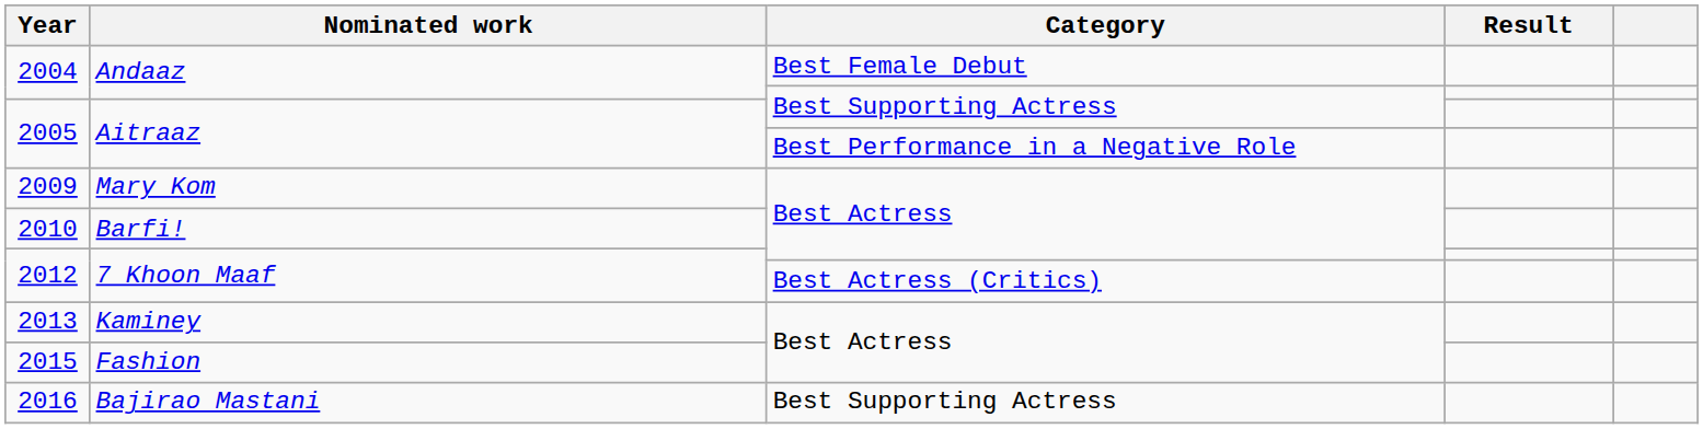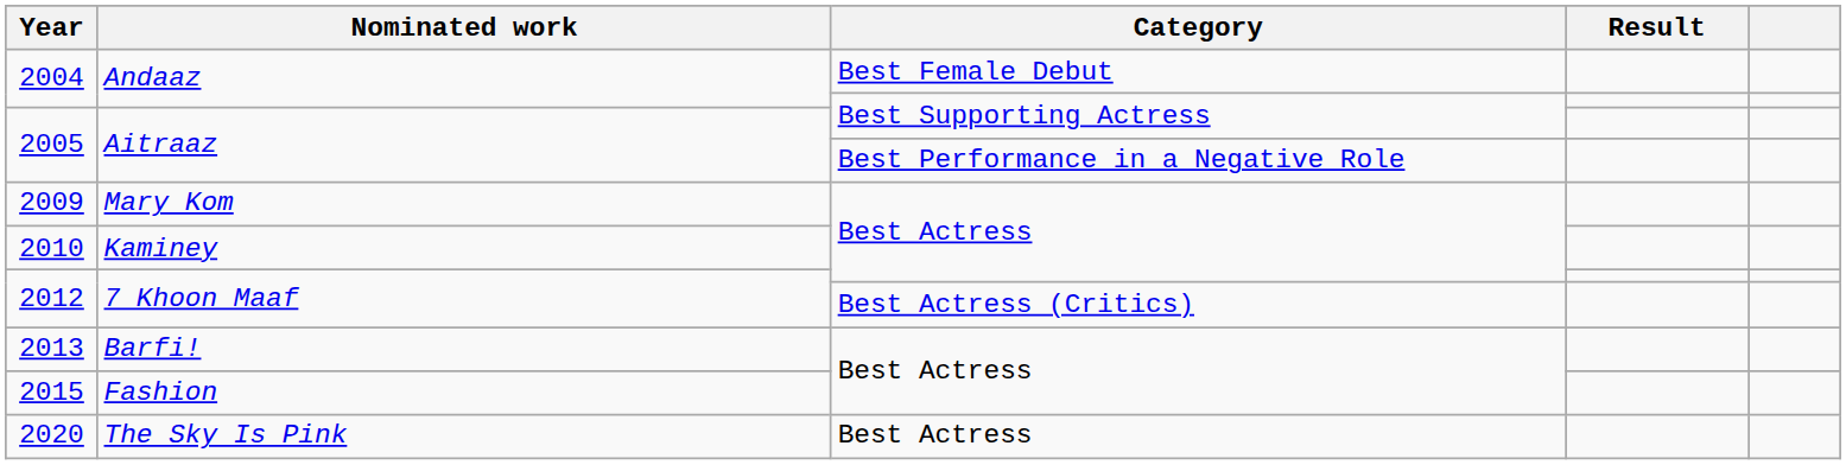2010 | Nominated work: Barfi! -> Kaminey
2013 | Nominated work: Kaminey -> Barfi!
- row: 2016 | Bajirao Mastani | Best Supporting Actress
+ row: 2020 | The Sky Is Pink | Best Actress
